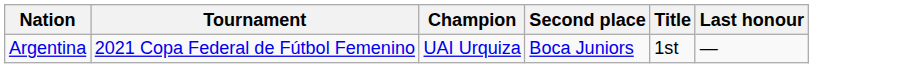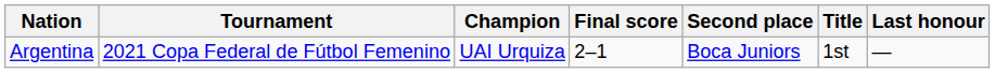+ column: Final score | 2–1
